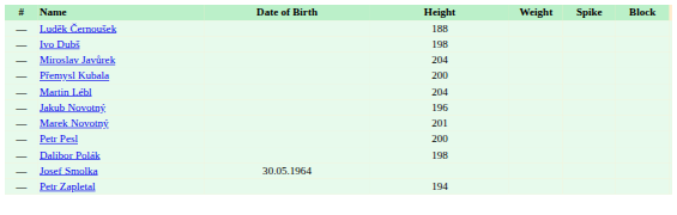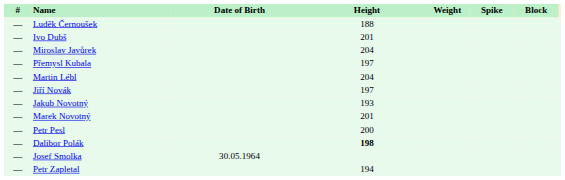Ivo Dubš | Height: 198 -> 201
Přemysl Kubala | Height: 200 -> 197
+ row: — | Jiří Novák | 197
Jakub Novotný | Height: 196 -> 193
Dalibor Polák | Height: normal -> bold
